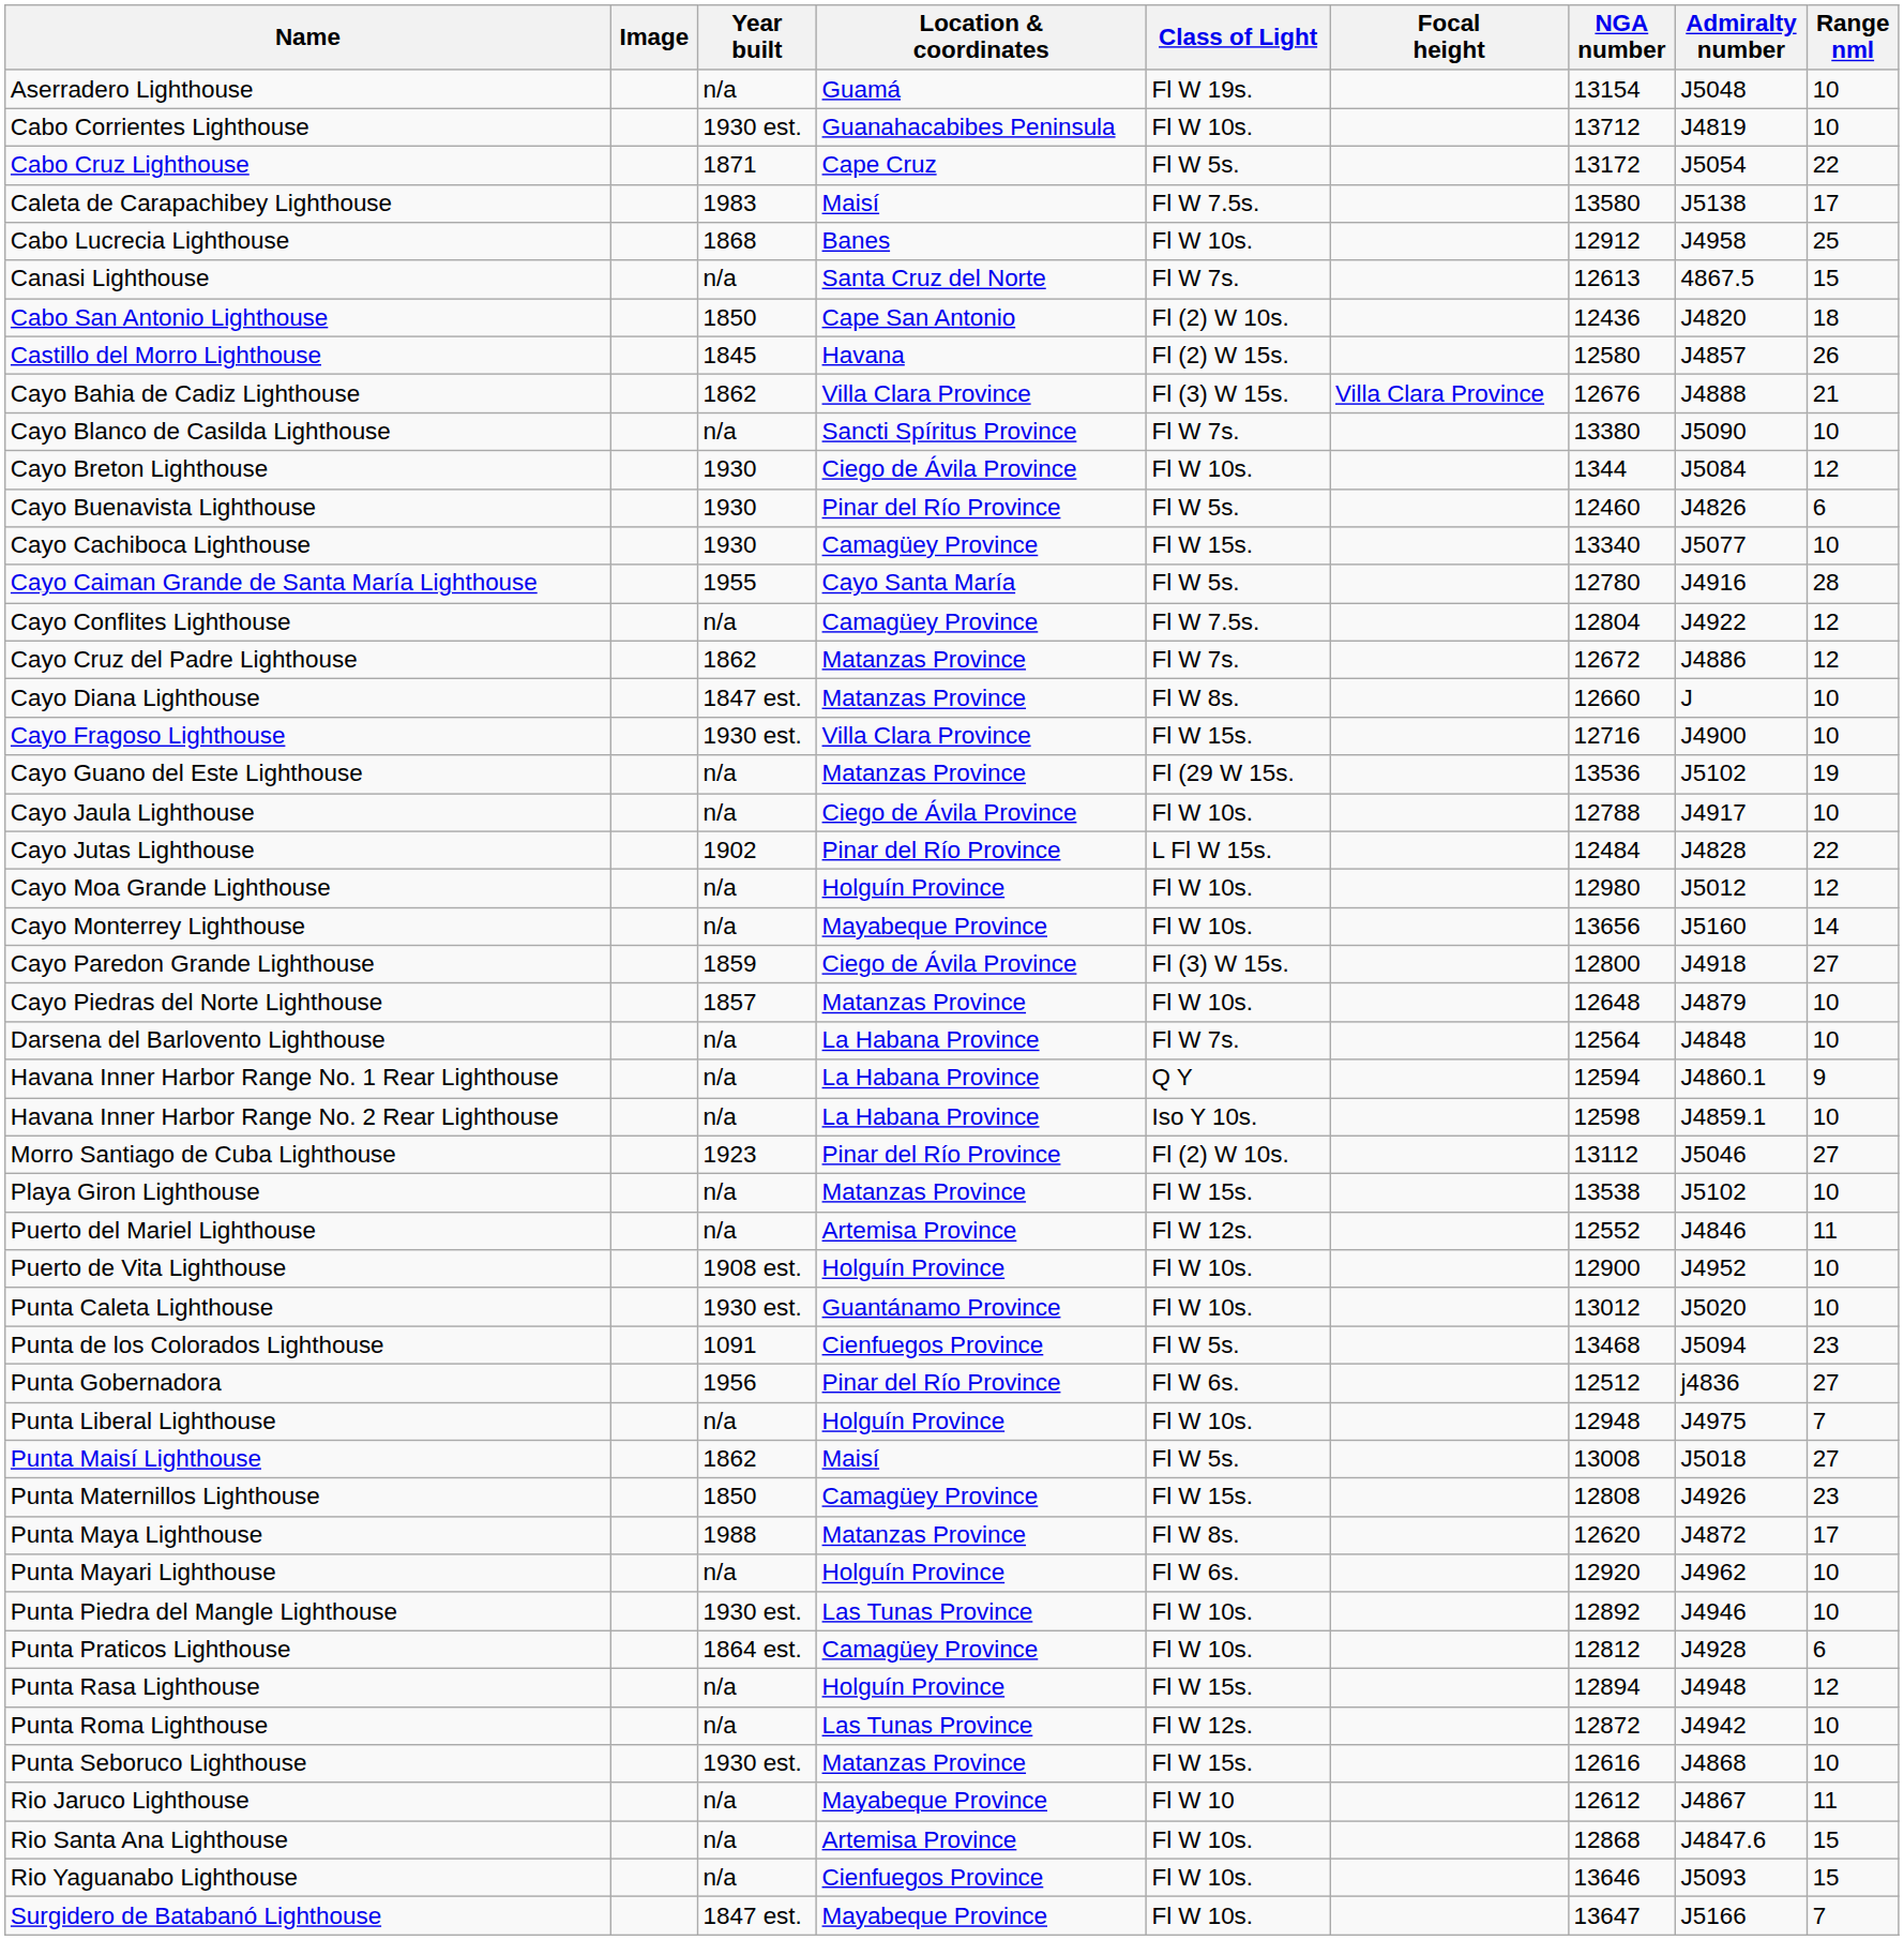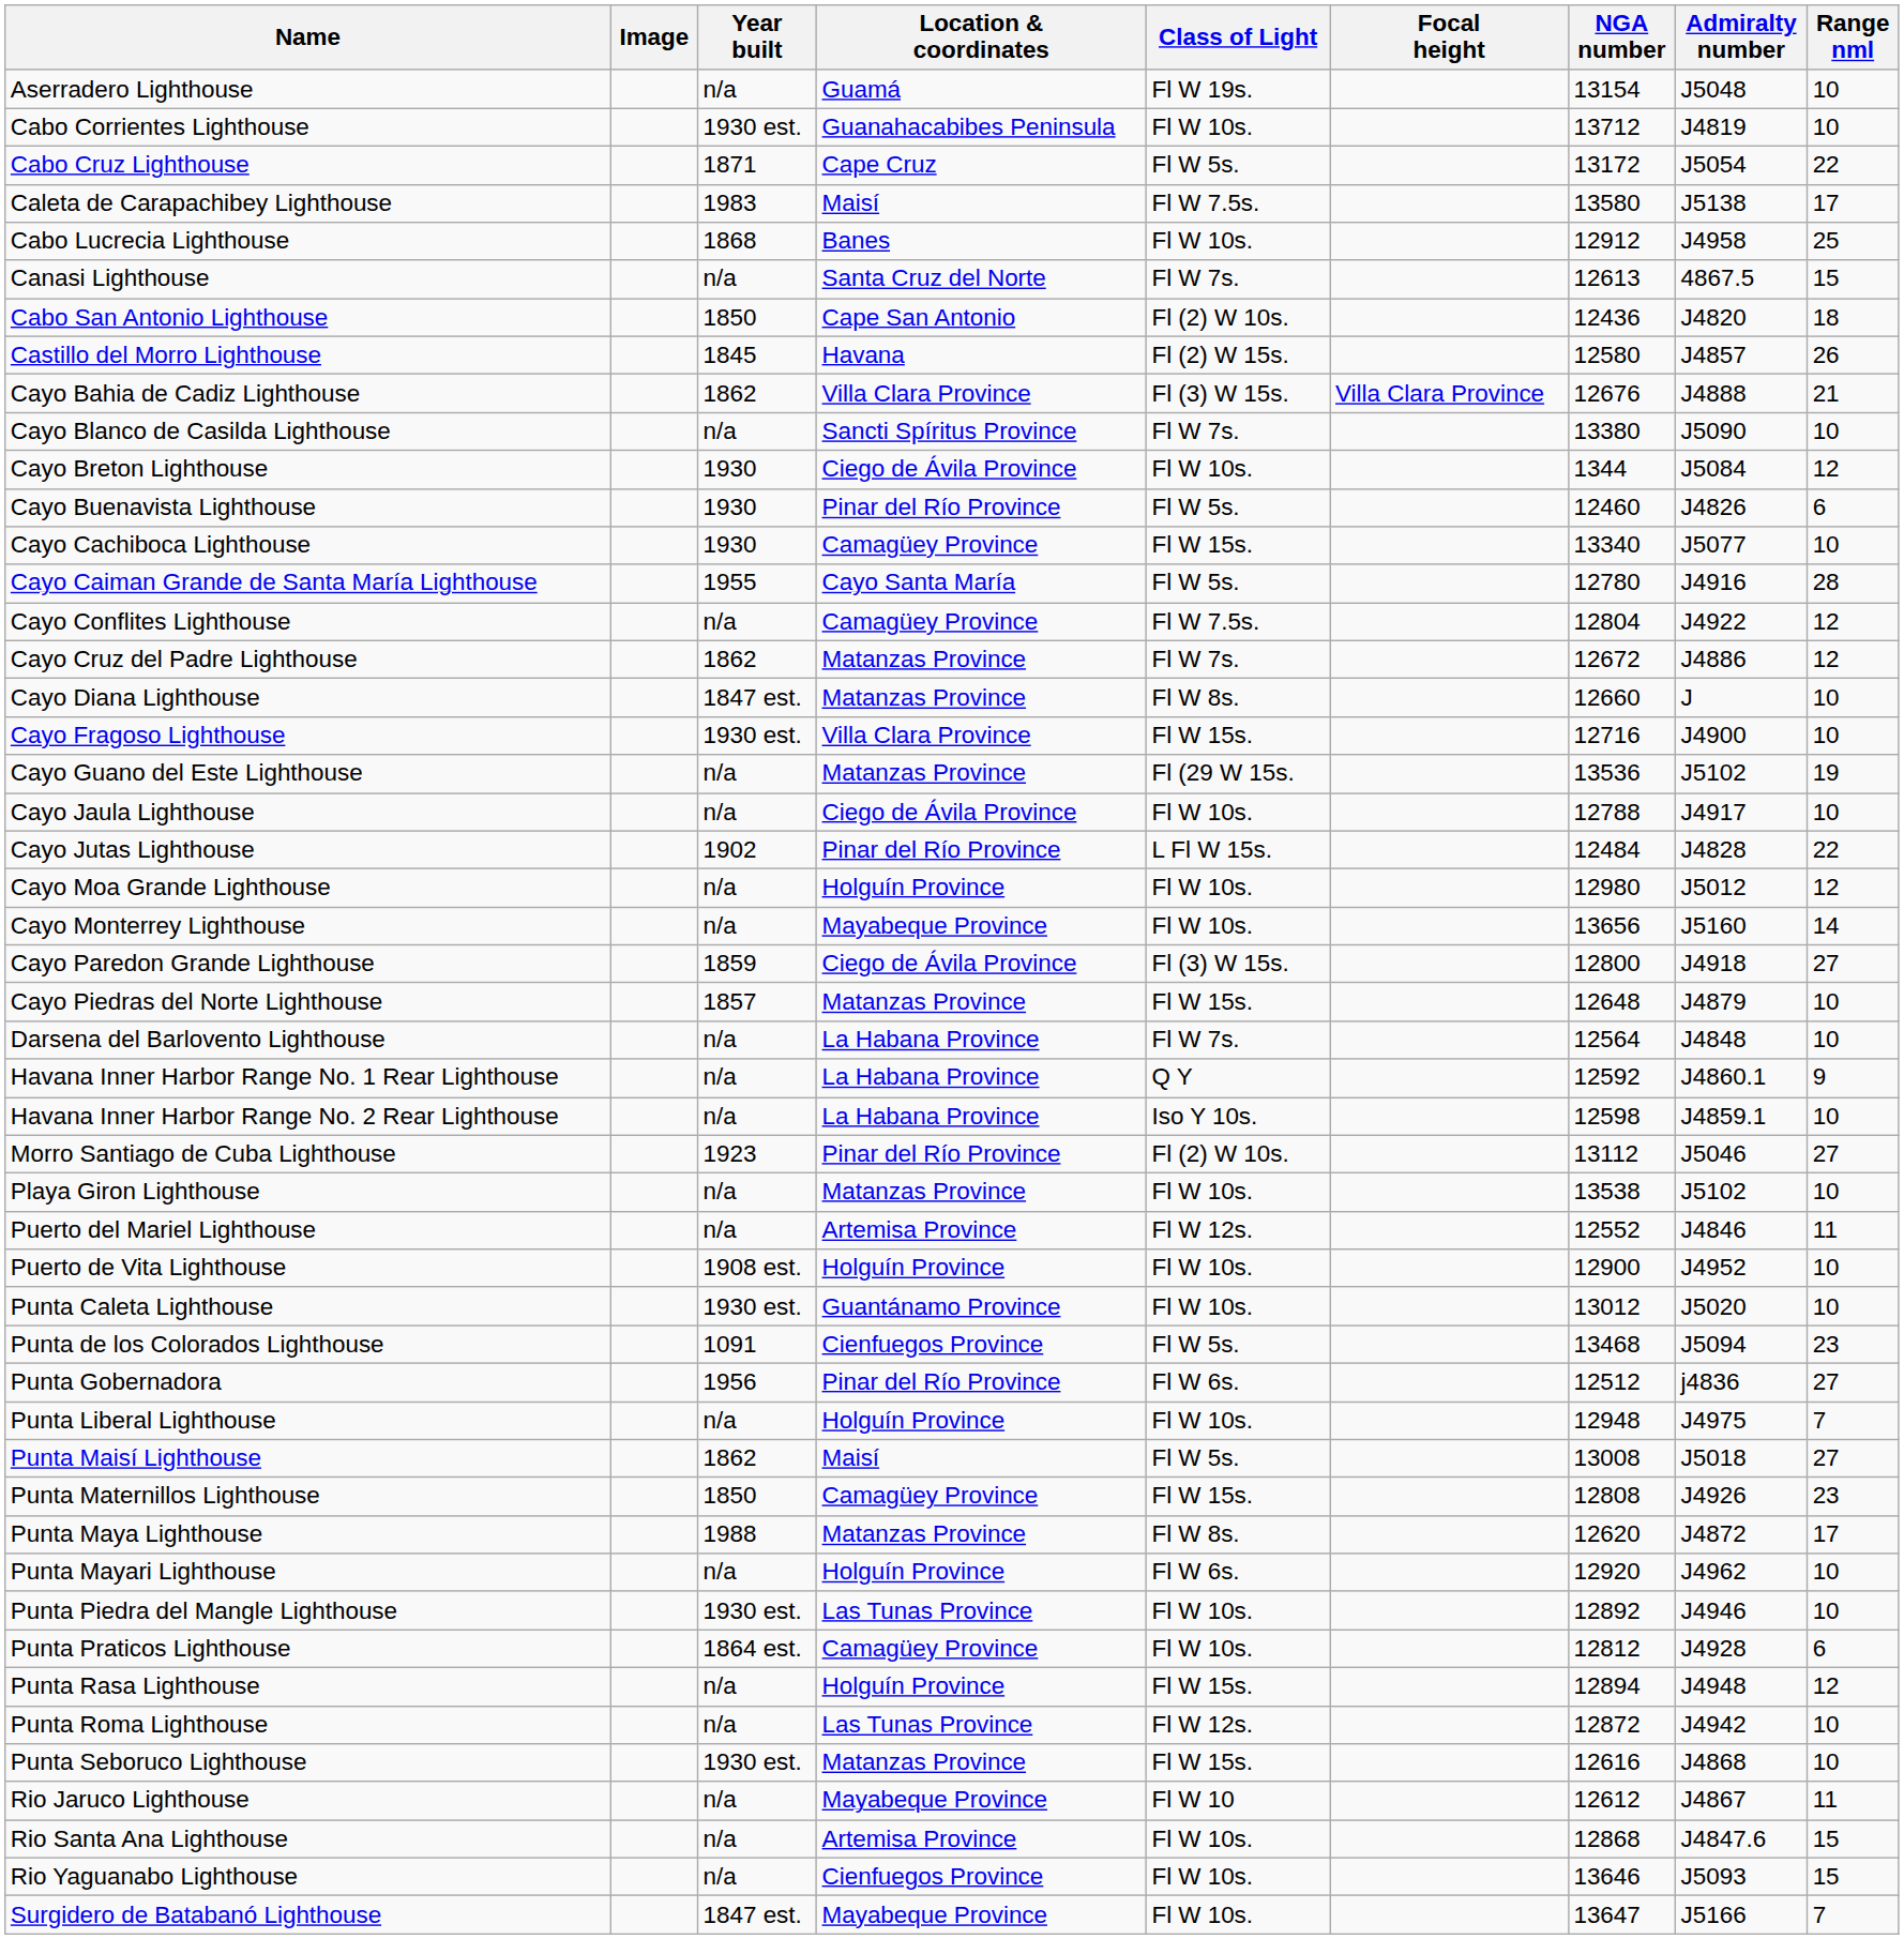Cayo Piedras del Norte Lighthouse | Class of Light: Fl W 10s. -> Fl W 15s.
Havana Inner Harbor Range No. 1 Rear Lighthouse | NGA number: 12594 -> 12592
Playa Giron Lighthouse | Class of Light: Fl W 15s. -> Fl W 10s.
